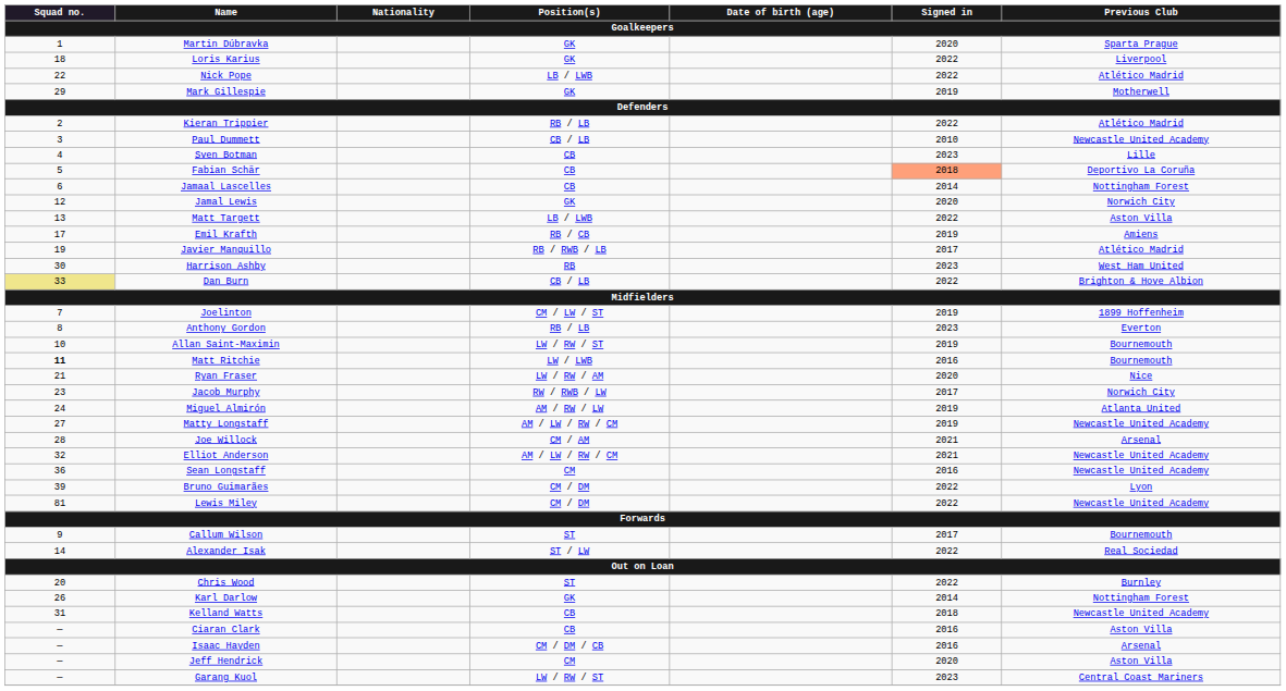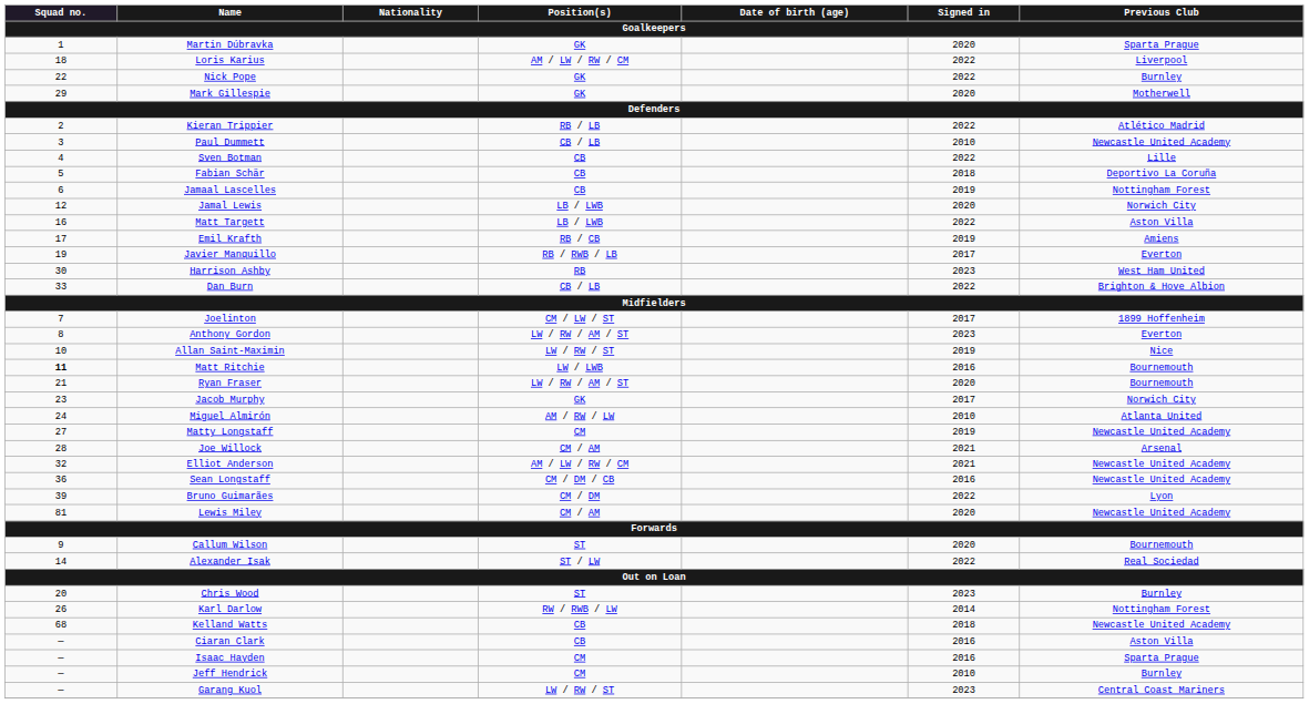Loris Karius | Position(s): GK -> AM / LW / RW / CM
Nick Pope | Position(s): LB / LWB -> GK
Nick Pope | Previous Club: Atlético Madrid -> Burnley
Mark Gillespie | Signed in: 2019 -> 2020
Sven Botman | Signed in: 2023 -> 2022
Fabian Schär | Signed in: lightsalmon background -> no background
Jamaal Lascelles | Signed in: 2014 -> 2019
Jamal Lewis | Position(s): GK -> LB / LWB
Matt Targett | Squad no.: 13 -> 16
Javier Manquillo | Previous Club: Atlético Madrid -> Everton
Dan Burn | Squad no.: khaki background -> no background
Joelinton | Signed in: 2019 -> 2017
Anthony Gordon | Position(s): RB / LB -> LW / RW / AM / ST
Allan Saint-Maximin | Previous Club: Bournemouth -> Nice
Ryan Fraser | Position(s): LW / RW / AM -> LW / RW / AM / ST
Ryan Fraser | Previous Club: Nice -> Bournemouth
Jacob Murphy | Position(s): RW / RWB / LW -> GK
Miguel Almirón | Signed in: 2019 -> 2010
Matty Longstaff | Position(s): AM / LW / RW / CM -> CM
Sean Longstaff | Position(s): CM -> CM / DM / CB
Lewis Miley | Position(s): CM / DM -> CM / AM
Lewis Miley | Signed in: 2022 -> 2020
Callum Wilson | Signed in: 2017 -> 2020
Chris Wood | Signed in: 2022 -> 2023
Karl Darlow | Position(s): GK -> RW / RWB / LW
Kelland Watts | Squad no.: 31 -> 68
Isaac Hayden | Position(s): CM / DM / CB -> CM
Isaac Hayden | Previous Club: Arsenal -> Sparta Prague
Jeff Hendrick | Signed in: 2020 -> 2010
Jeff Hendrick | Previous Club: Aston Villa -> Burnley
